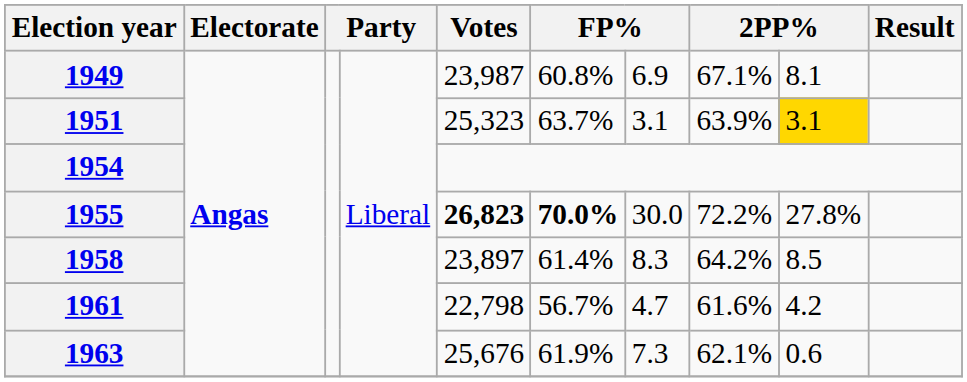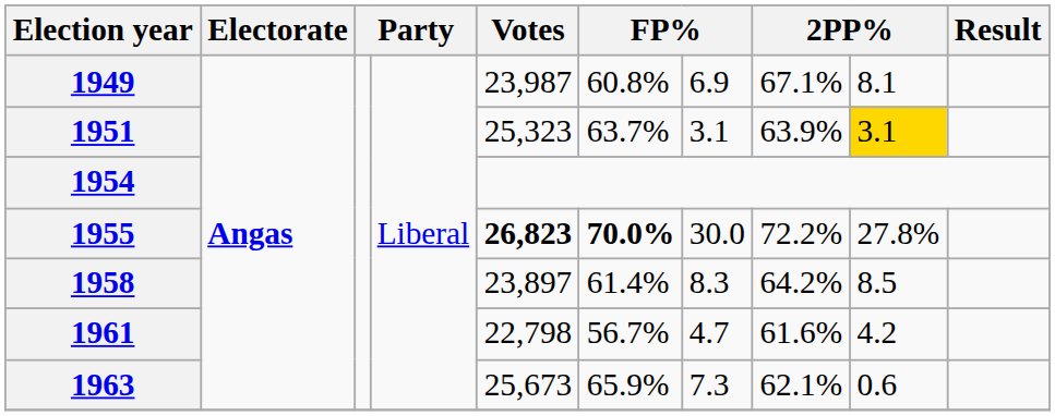1963 | Votes: 25,676 -> 25,673
1963 | column 6: 61.9% -> 65.9%
